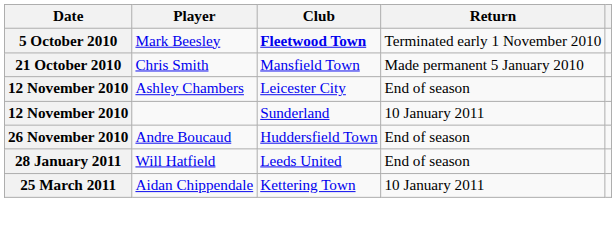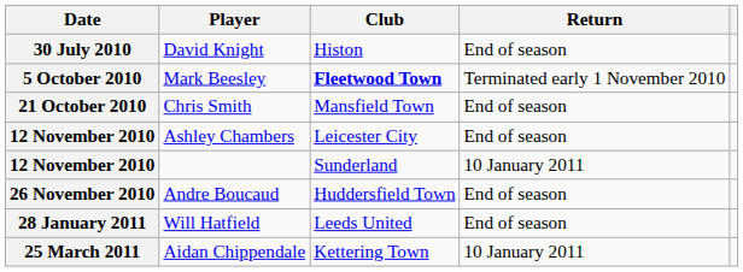+ row: 30 July 2010 | David Knight | Histon | End of season
Chris Smith | Return: Made permanent 5 January 2010 -> End of season
